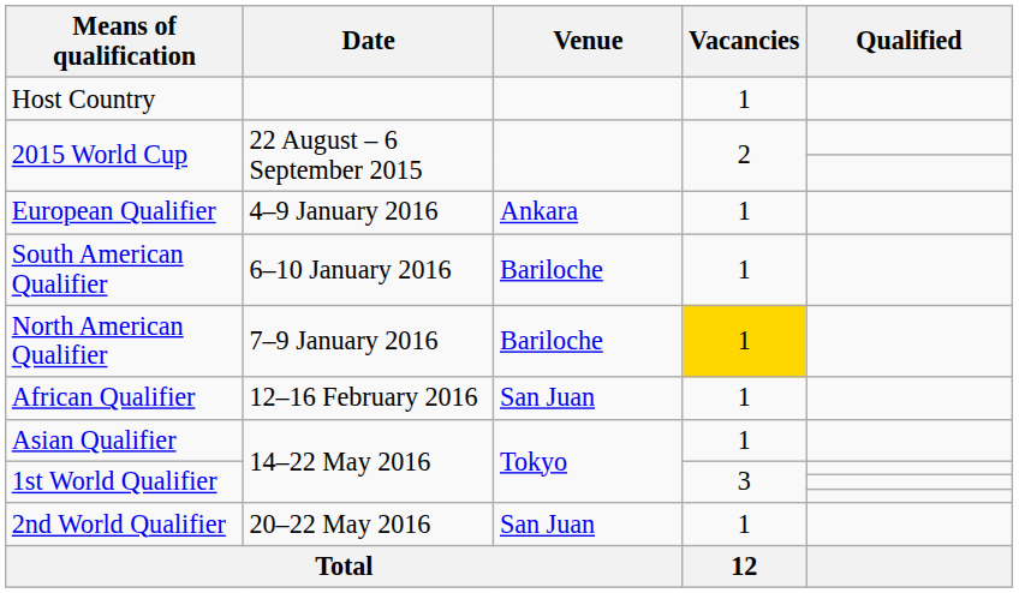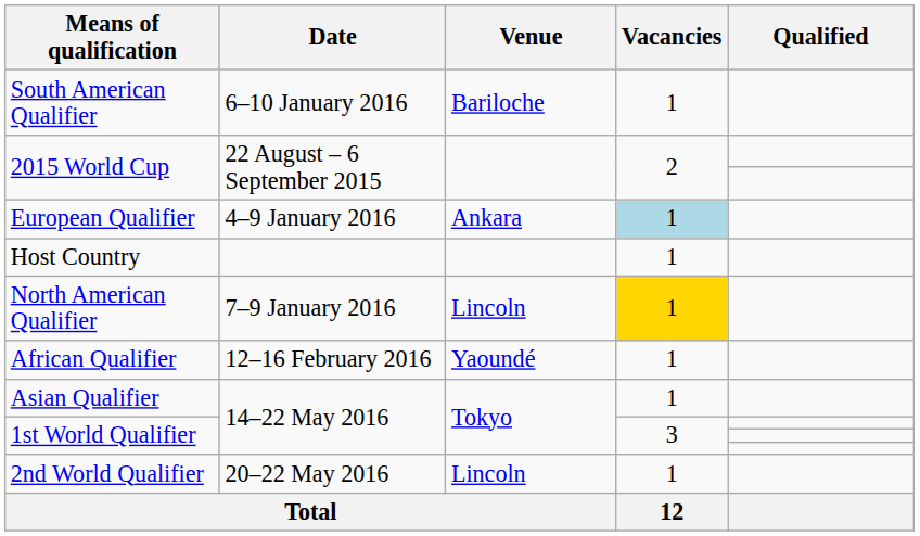rows swapped: Host Country <-> South American Qualifier
European Qualifier | Vacancies: no background -> lightblue background
North American Qualifier | Venue: Bariloche -> Lincoln
African Qualifier | Venue: San Juan -> Yaoundé
2nd World Qualifier | Venue: San Juan -> Lincoln
